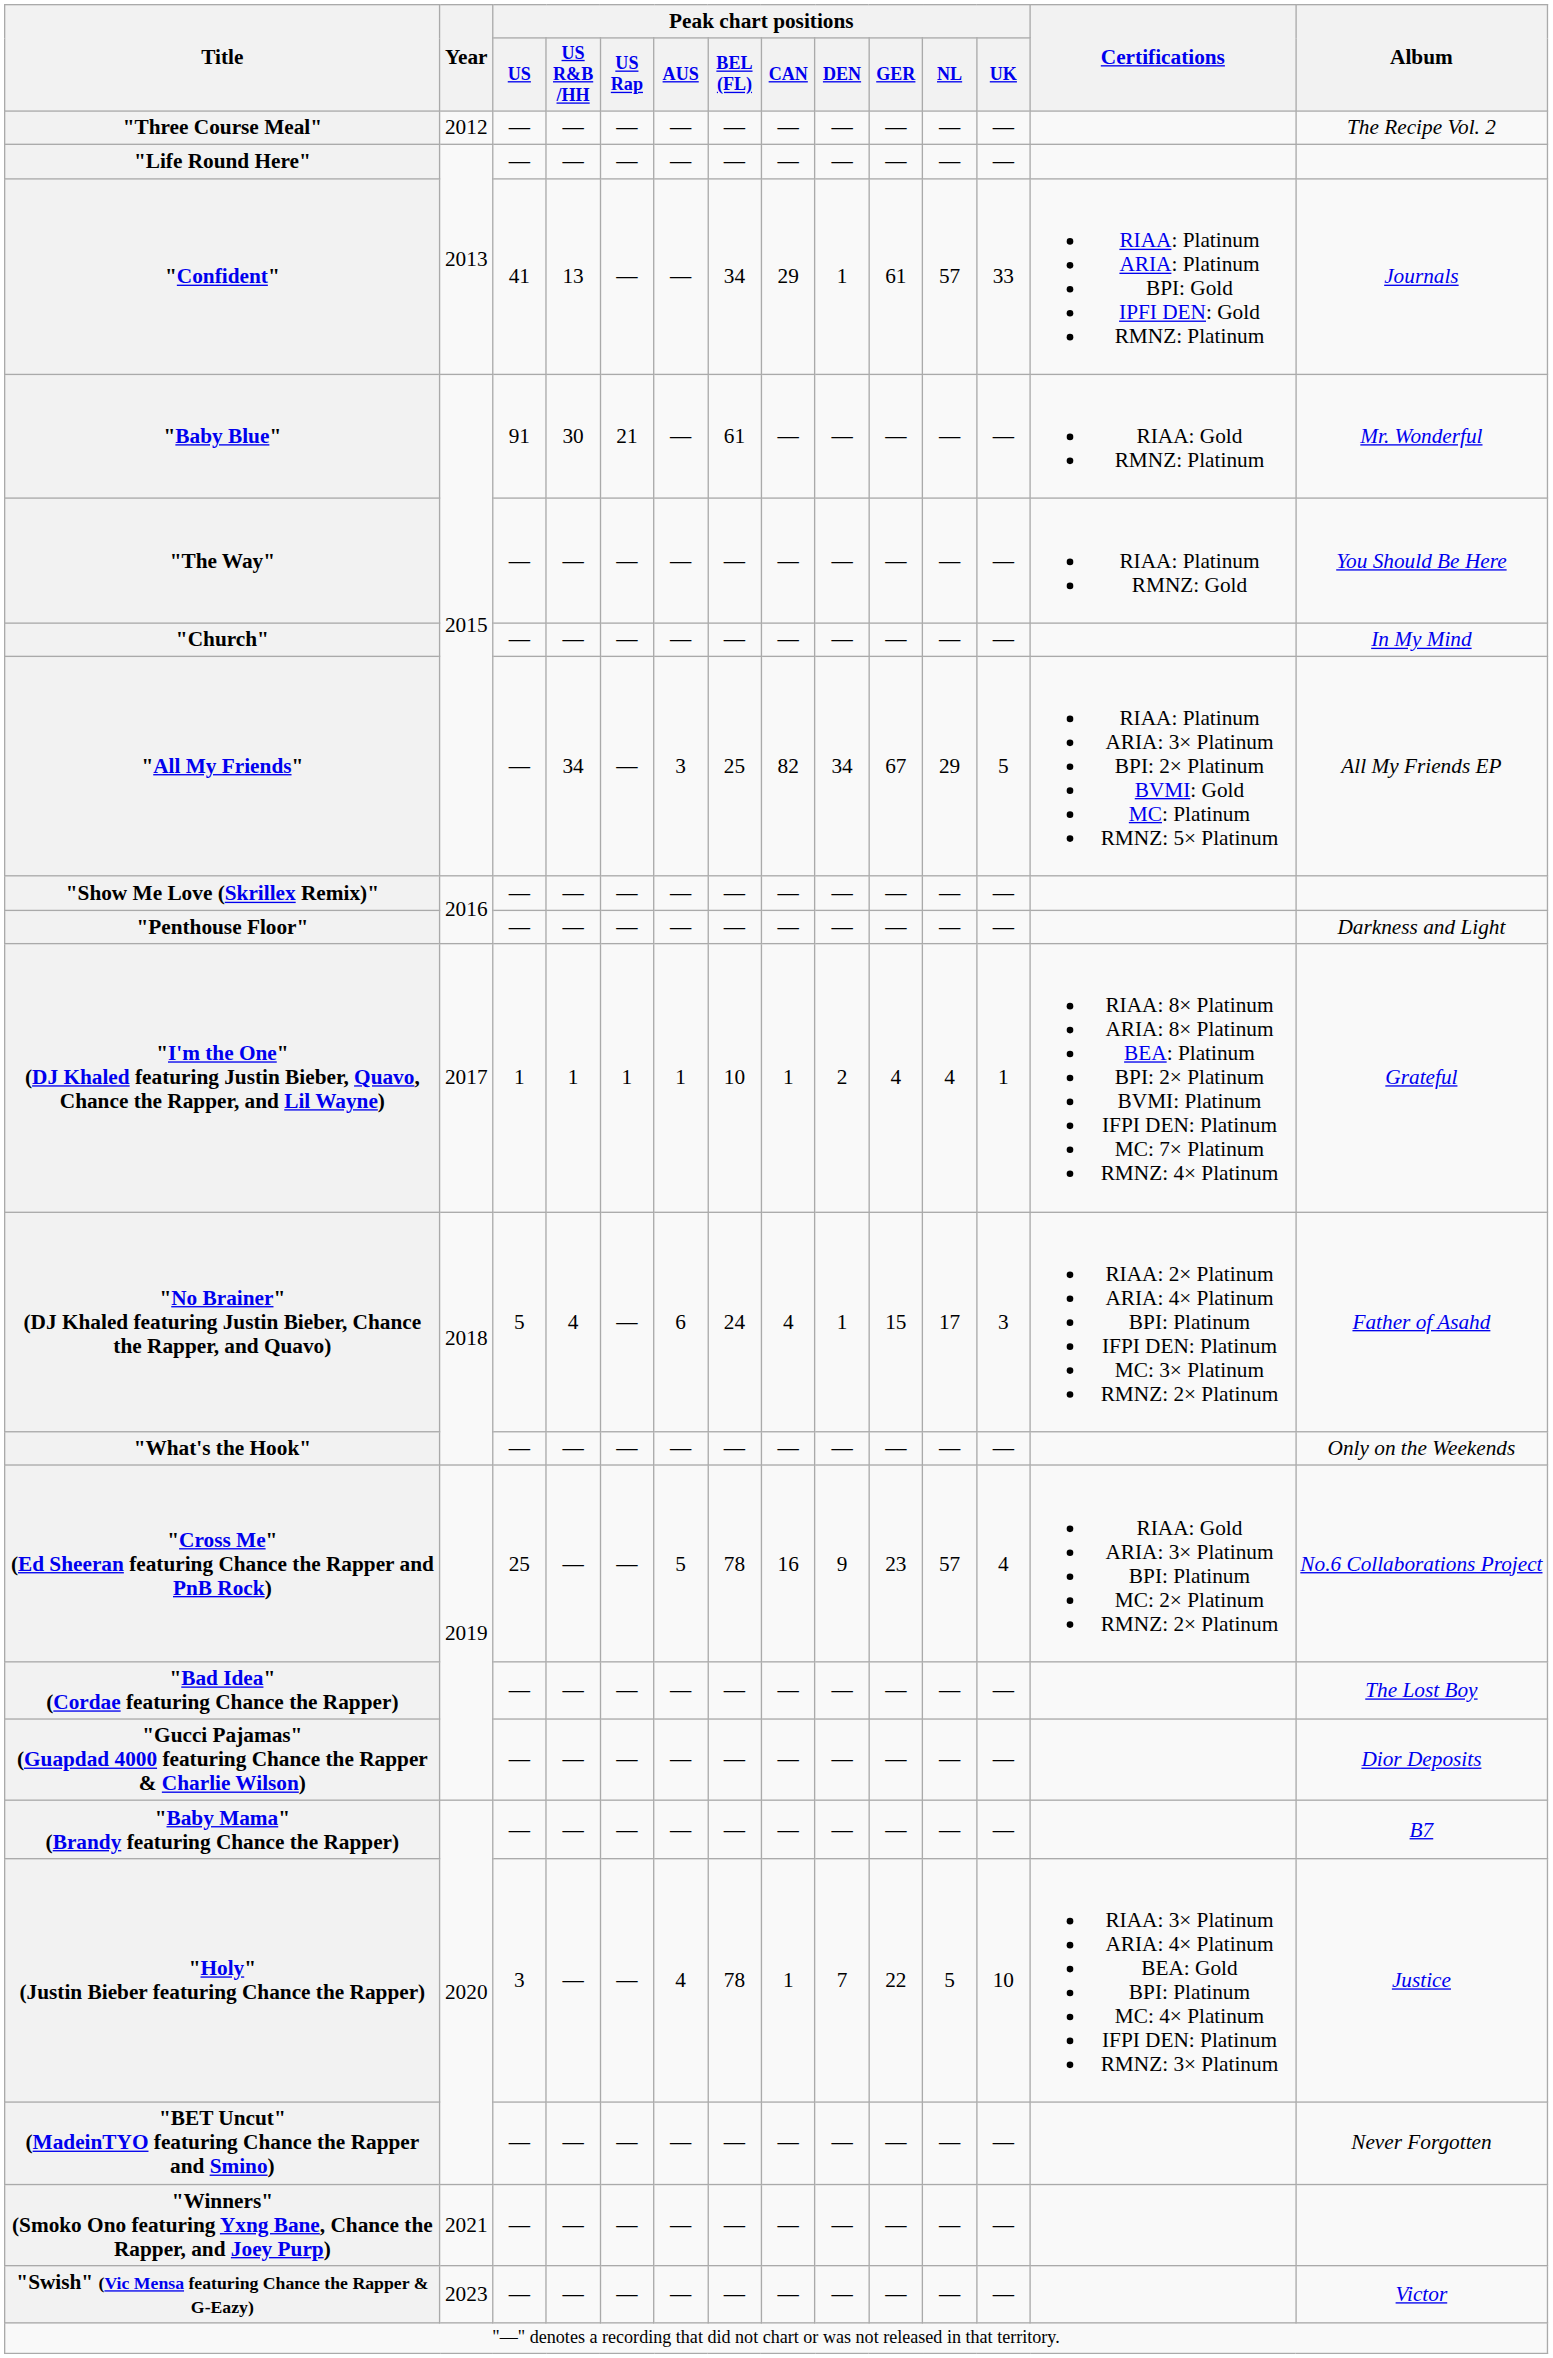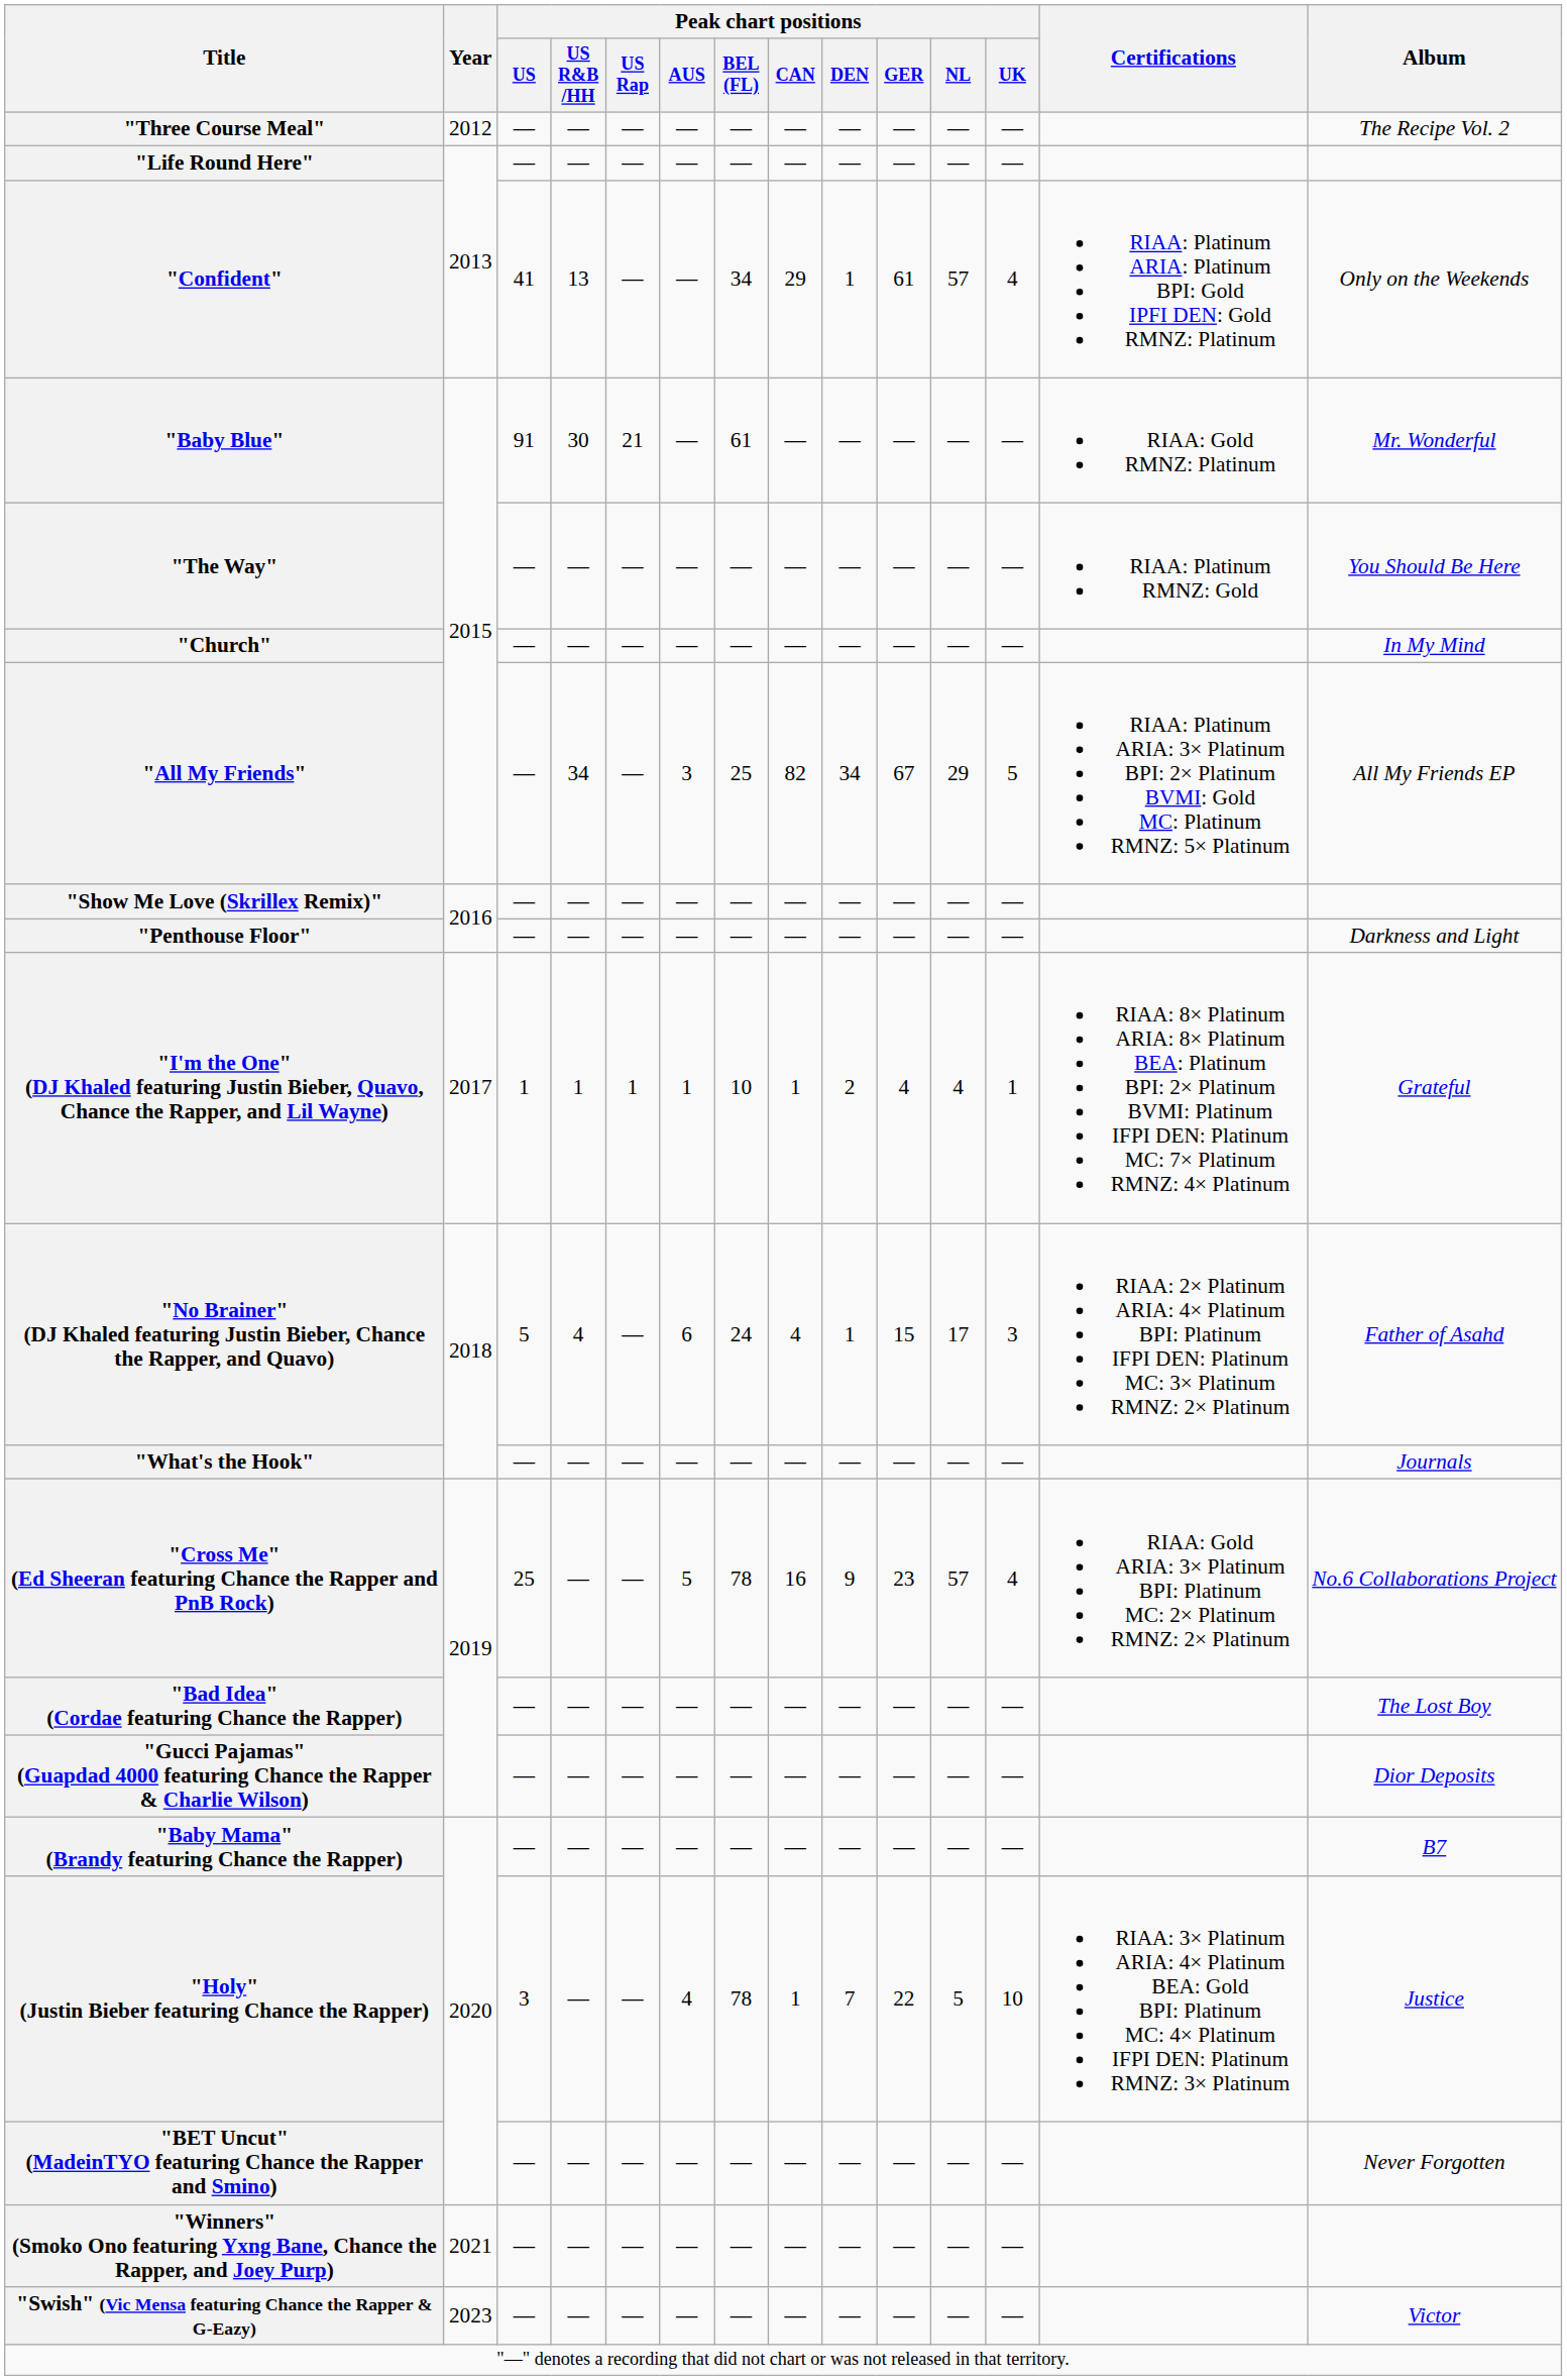"Confident" | Peak chart positions / UK: 33 -> 4
"Confident" | Album: Journals -> Only on the Weekends
"What's the Hook" | Album: Only on the Weekends -> Journals
